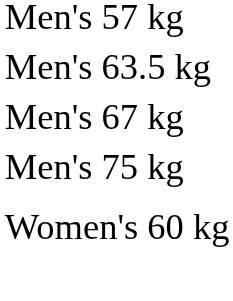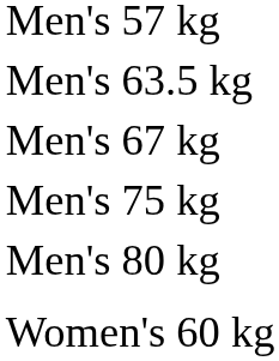+ row: Men's 80 kg
